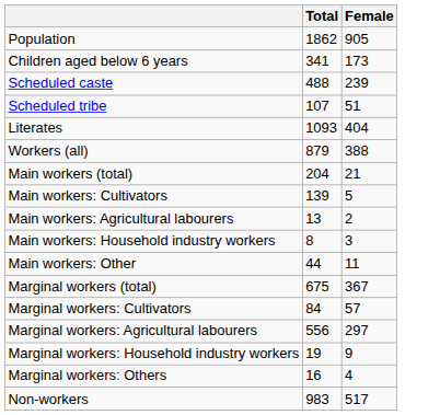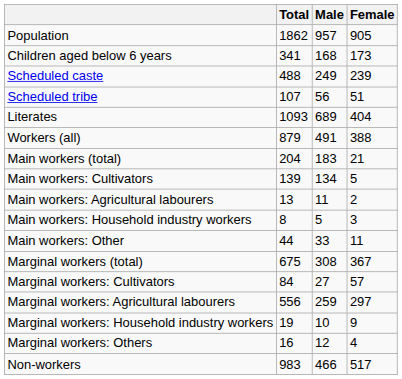+ column: Male | 957 | 168 | 249 | 56 | 689 | 491 | 183 | 134 | 11 | 5 | 33 | 308 | 27 | 259 | 10 | 12 | 466
